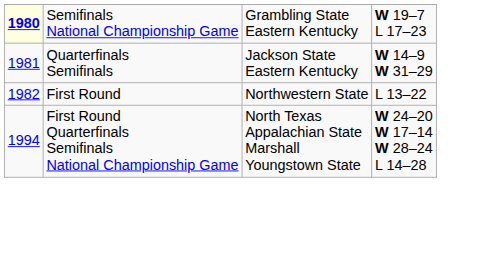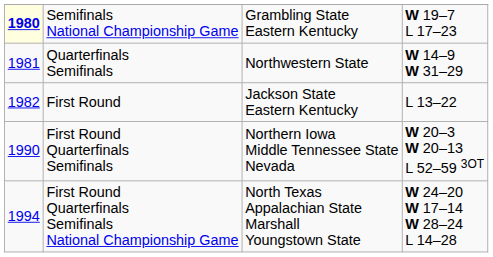Quarterfinals Semifinals | column 3: Jackson State Eastern Kentucky -> Northwestern State
First Round | column 3: Northwestern State -> Jackson State Eastern Kentucky
+ row: 1990 | First Round Quarterfinals Semifinals | Northern Iowa Middle Tennessee State Nevada | W 20–3 W 20–13 L 52–59 3OT
